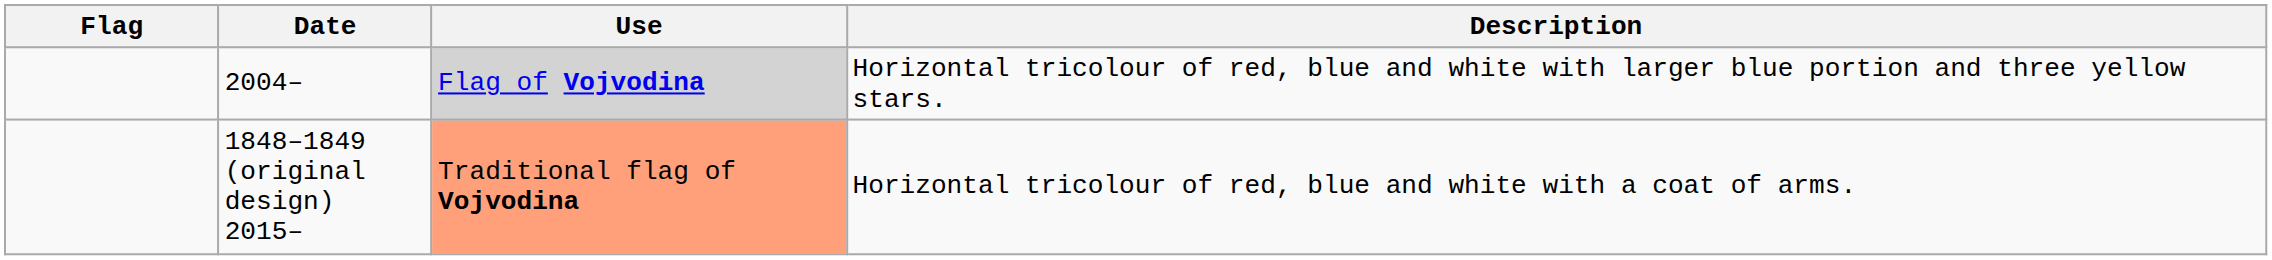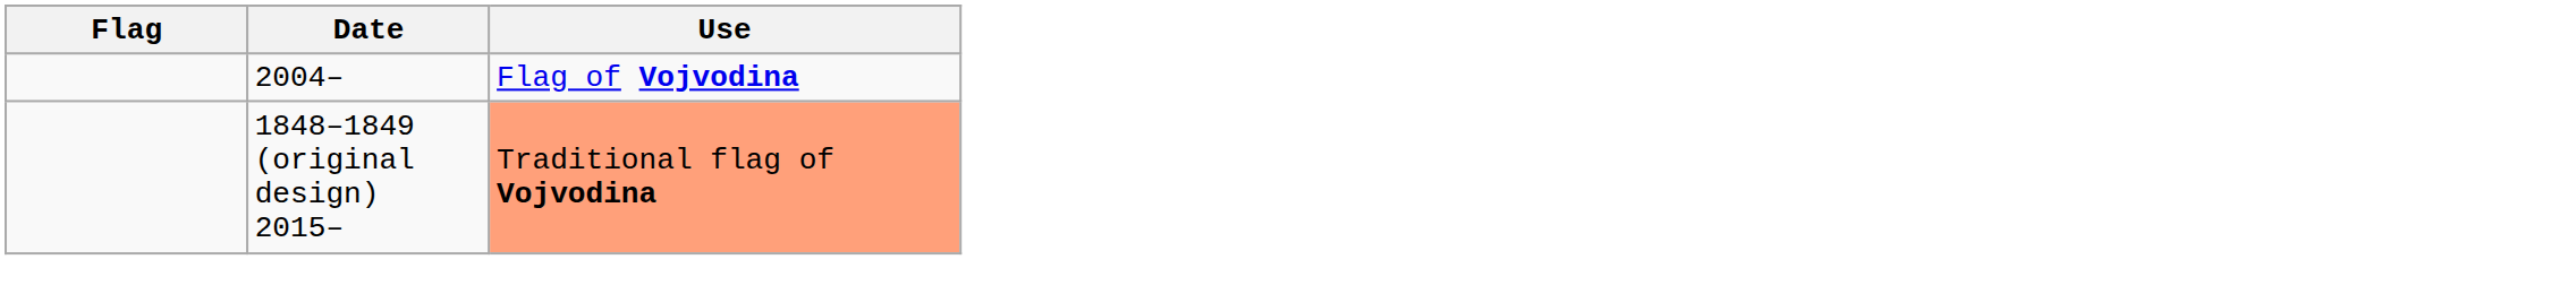- column: Description | Horizontal tricolour of red, blue and white with larger blue portion and three yellow stars. | Horizontal tricolour of red, blue and white with a coat of arms.
2004– | Use: lightgrey background -> no background
